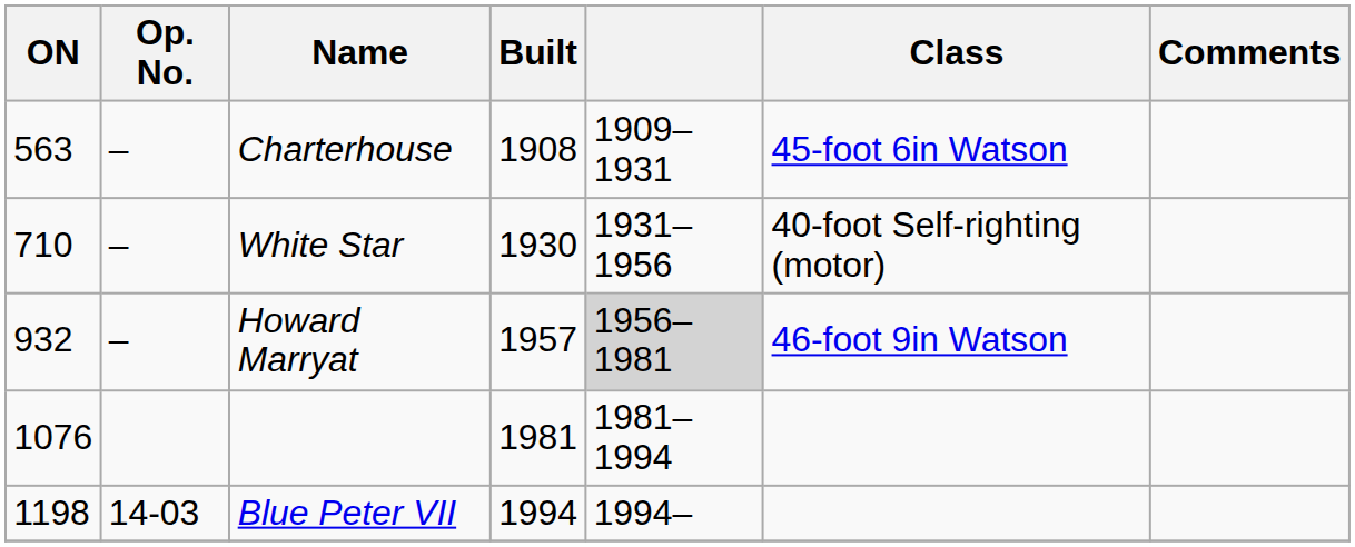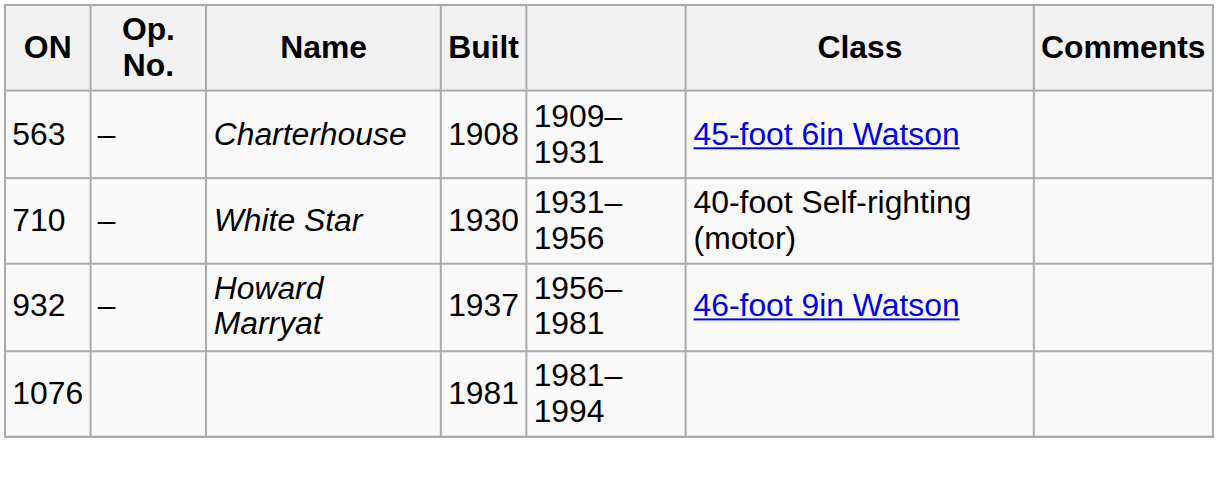Howard Marryat | Built: 1957 -> 1937
Howard Marryat | column 5: lightgrey background -> no background
- row: 1198 | 14-03 | Blue Peter VII | 1994 | 1994–
